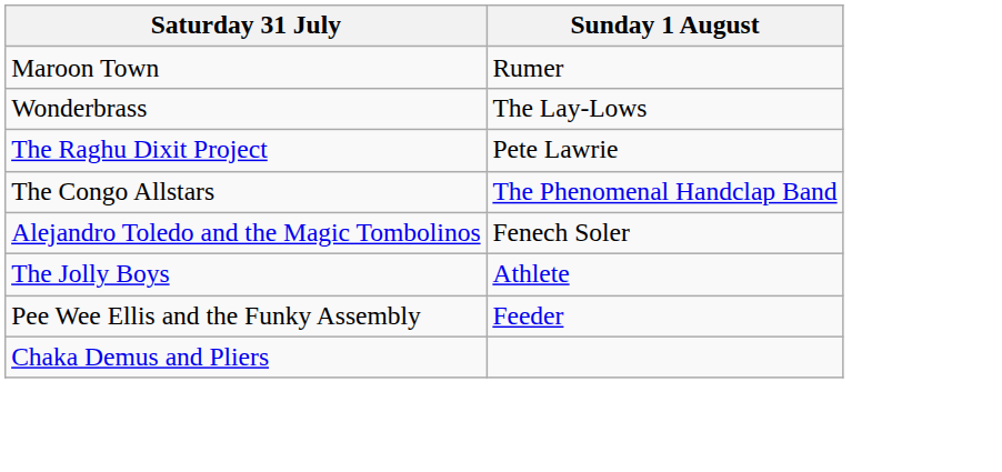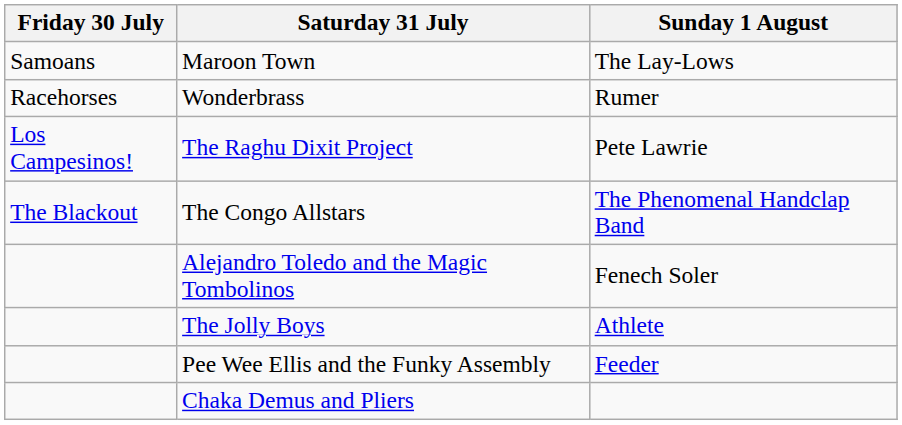+ column: Friday 30 July | Samoans | Racehorses | Los Campesinos! | The Blackout
Maroon Town | Sunday 1 August: Rumer -> The Lay-Lows
Wonderbrass | Sunday 1 August: The Lay-Lows -> Rumer
